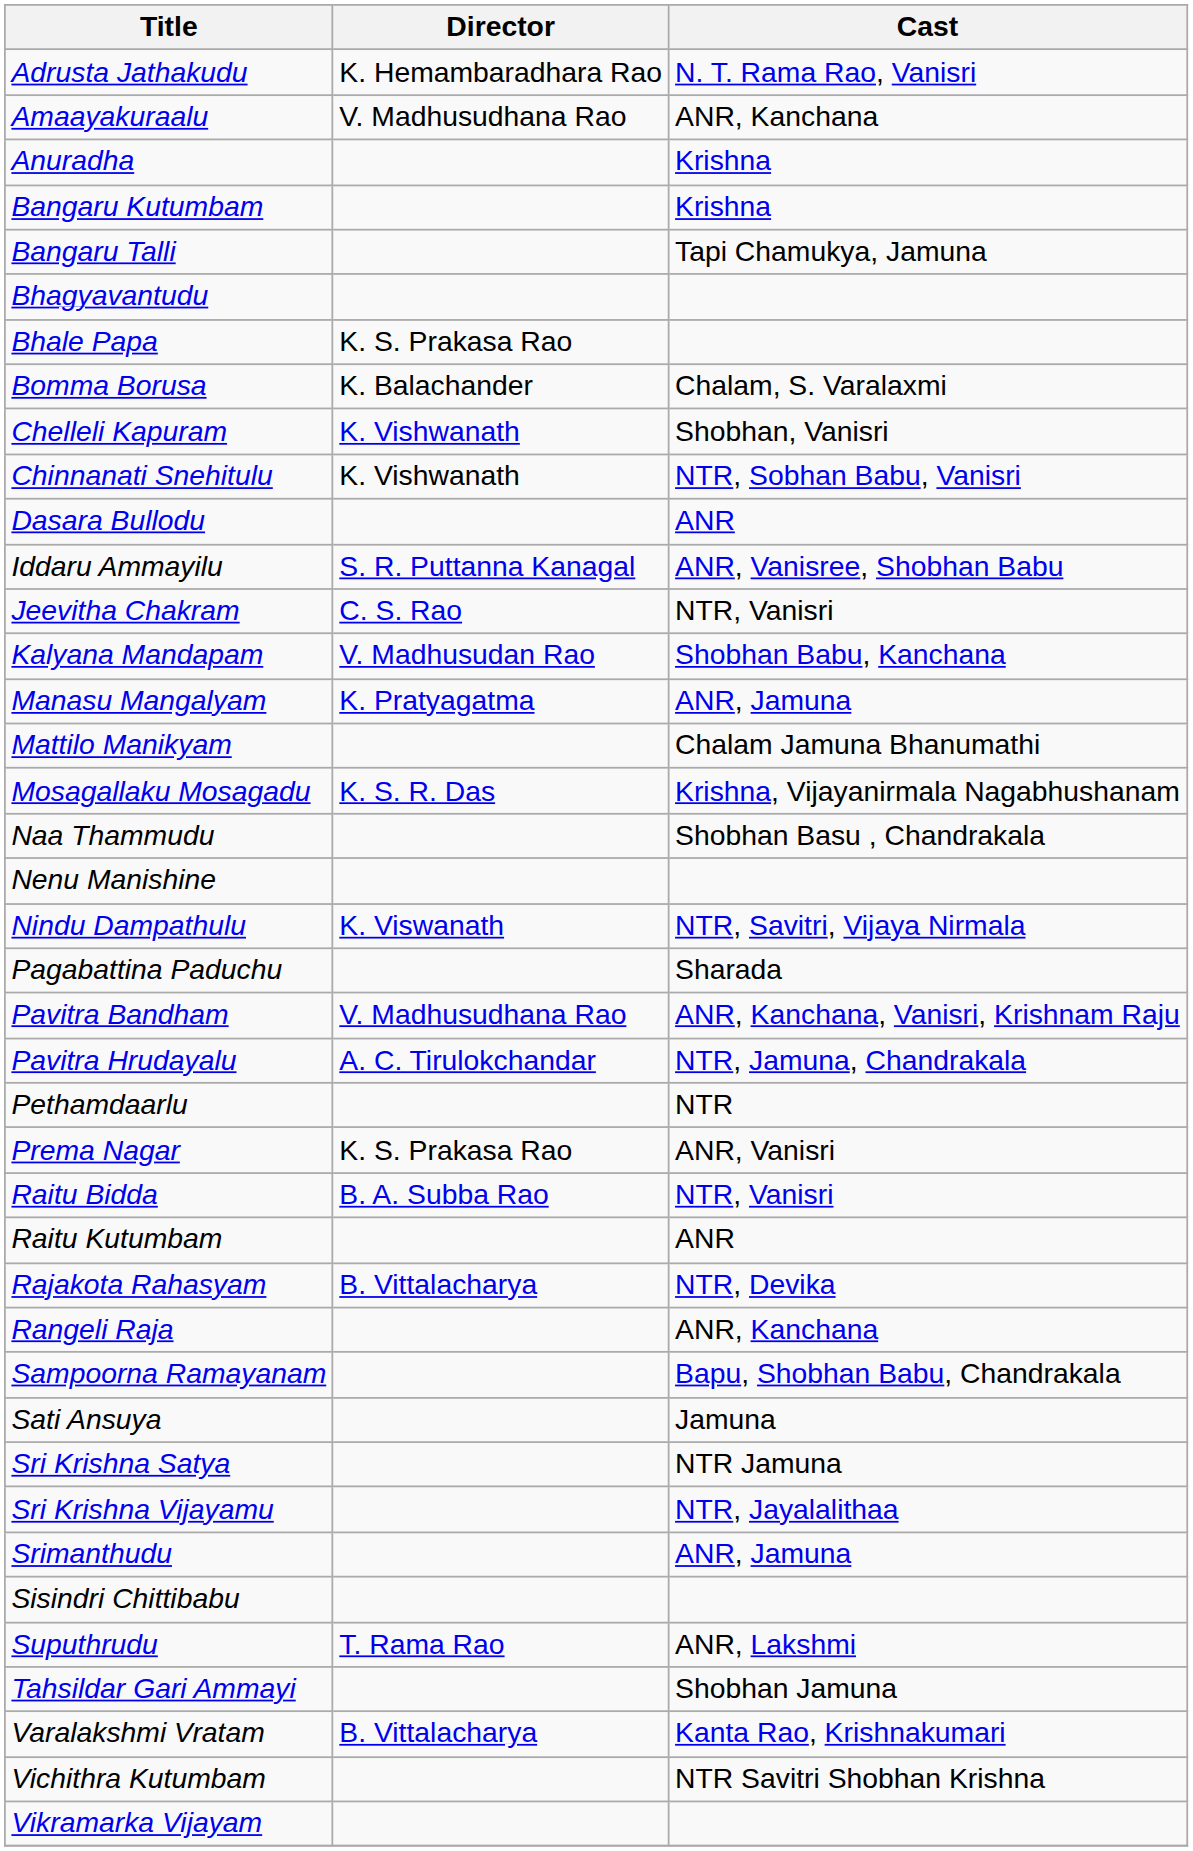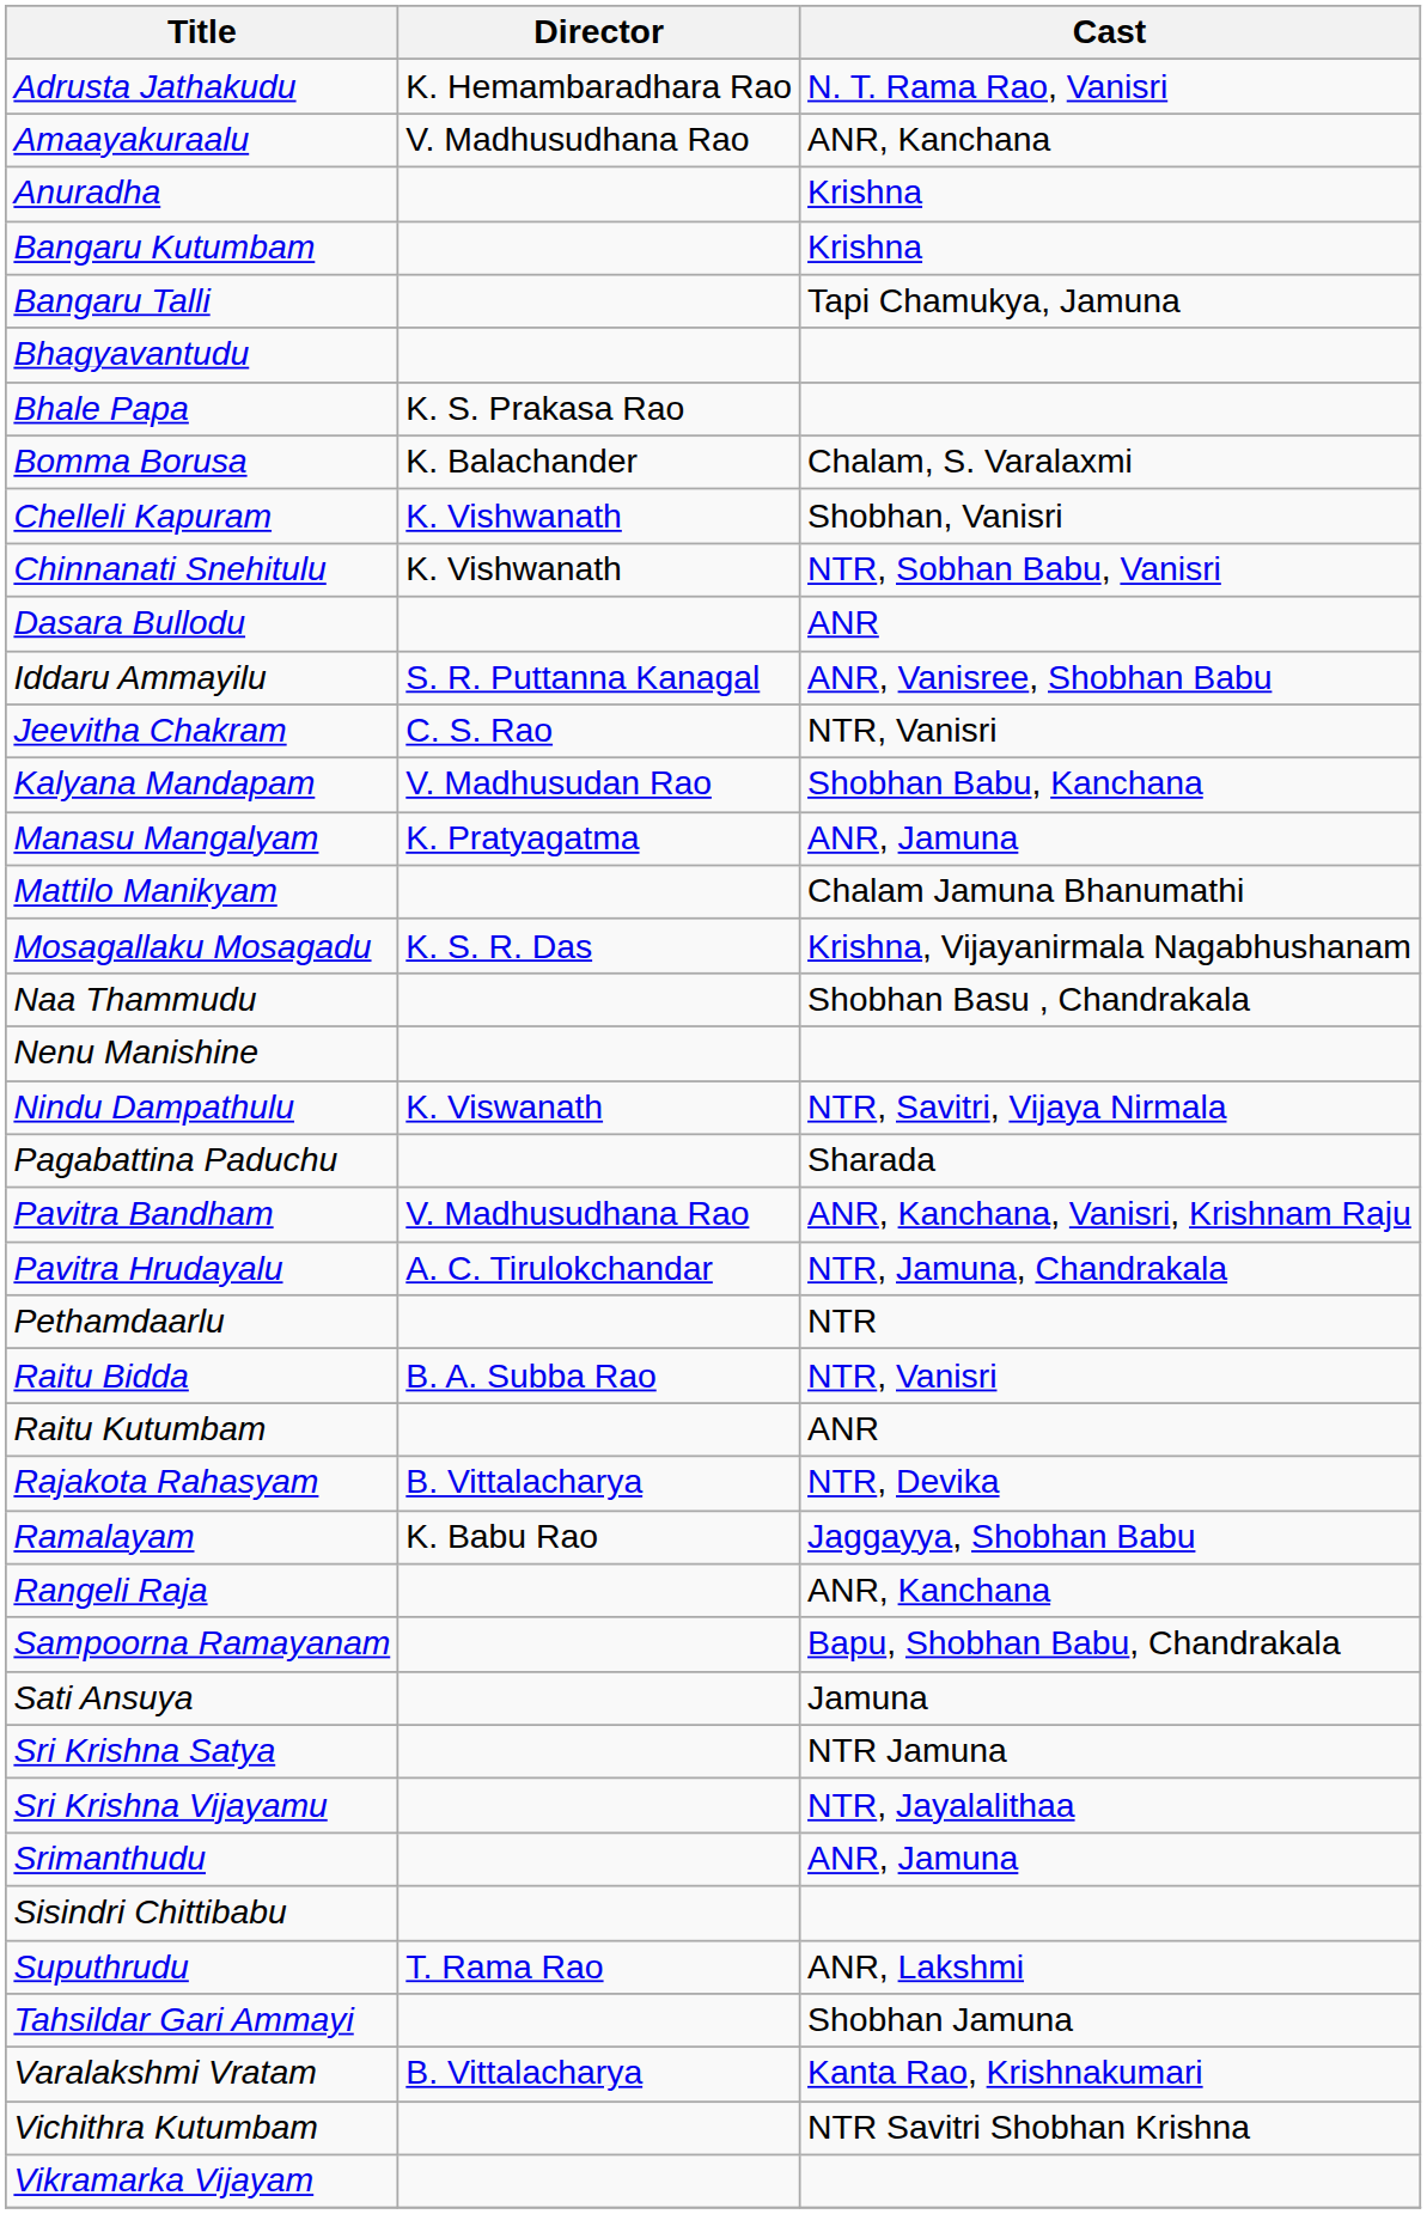- row: Prema Nagar | K. S. Prakasa Rao | ANR, Vanisri
+ row: Ramalayam | K. Babu Rao | Jaggayya, Shobhan Babu
